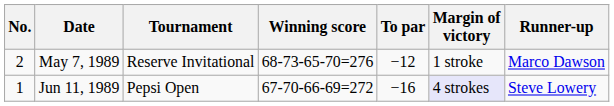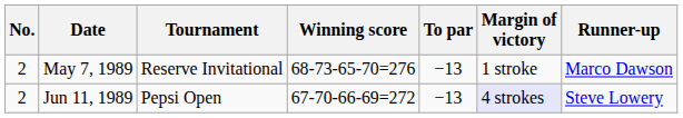May 7, 1989 | To par: −12 -> −13
Jun 11, 1989 | No.: 1 -> 2
Jun 11, 1989 | To par: −16 -> −13
